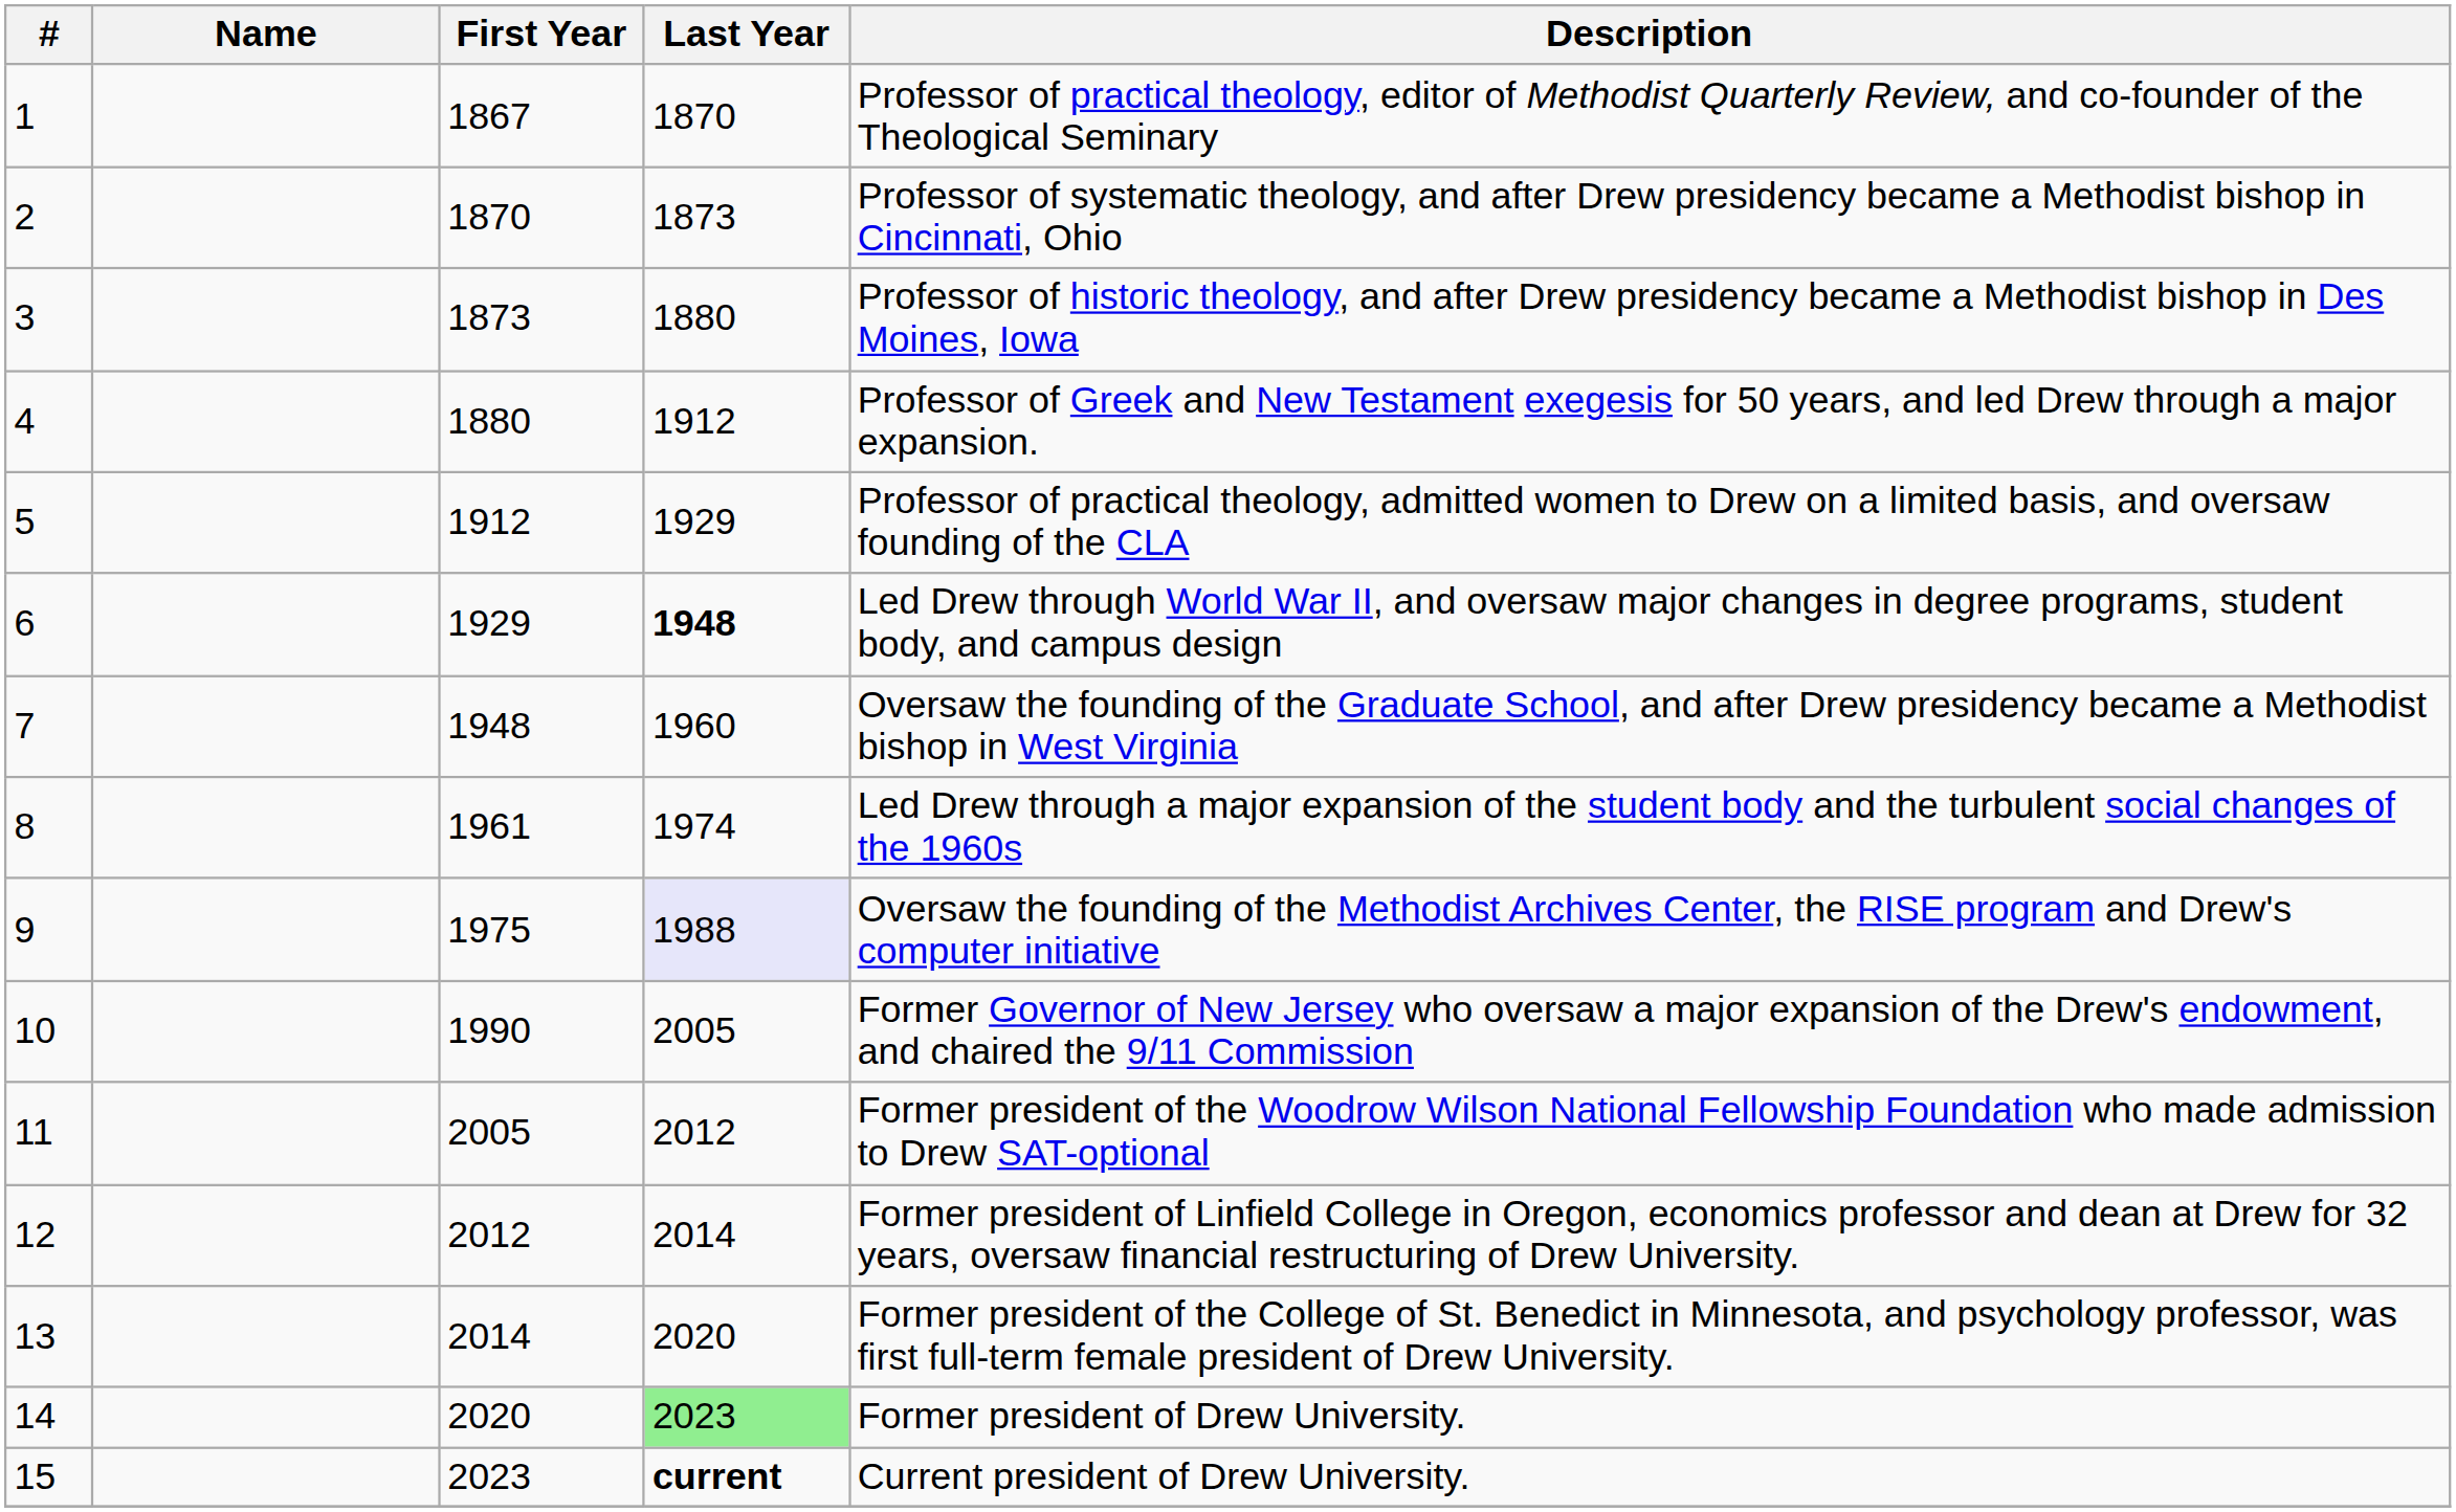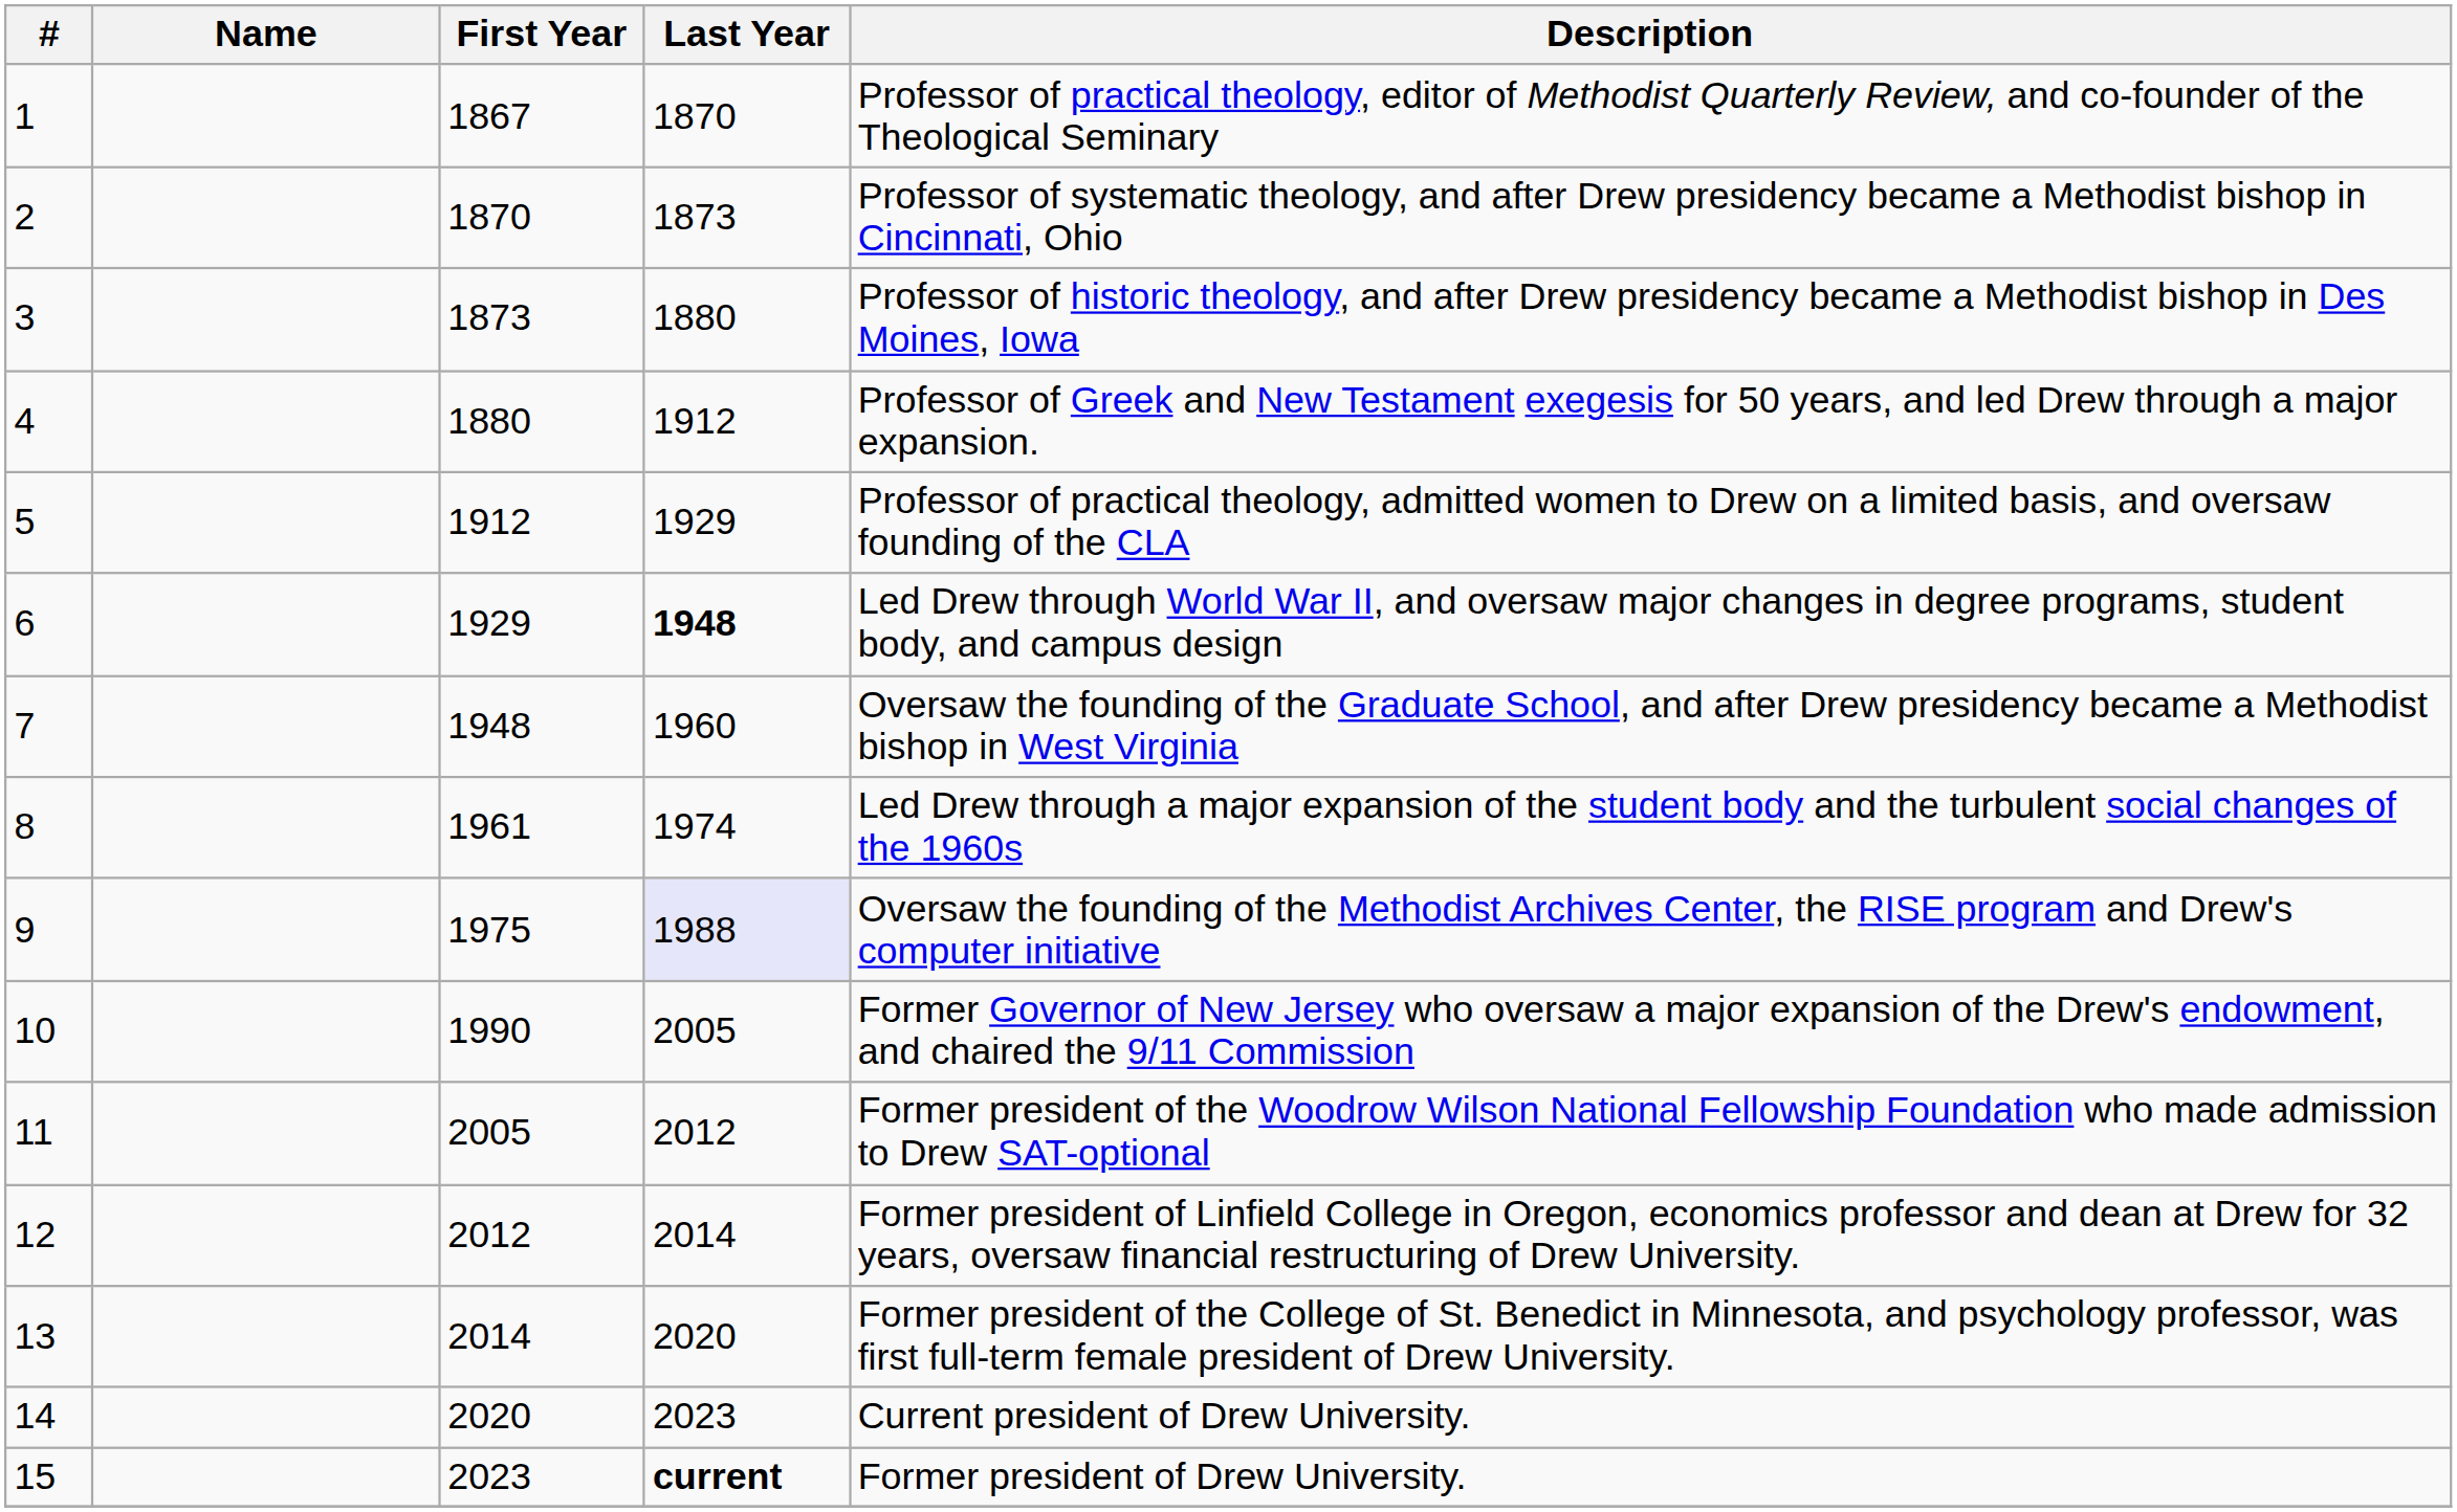14 | Last Year: lightgreen background -> no background
14 | Description: Former president of Drew University. -> Current president of Drew University.
15 | Description: Current president of Drew University. -> Former president of Drew University.
